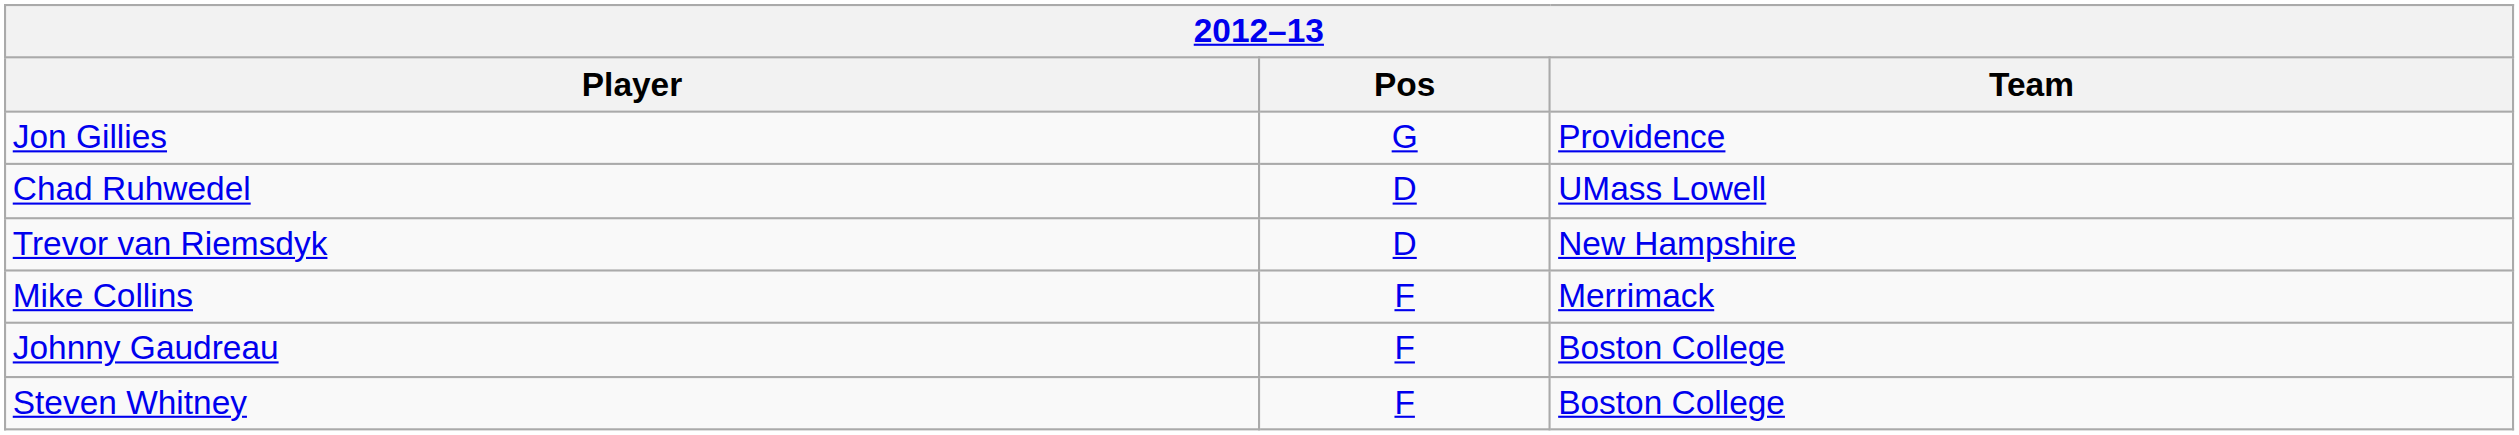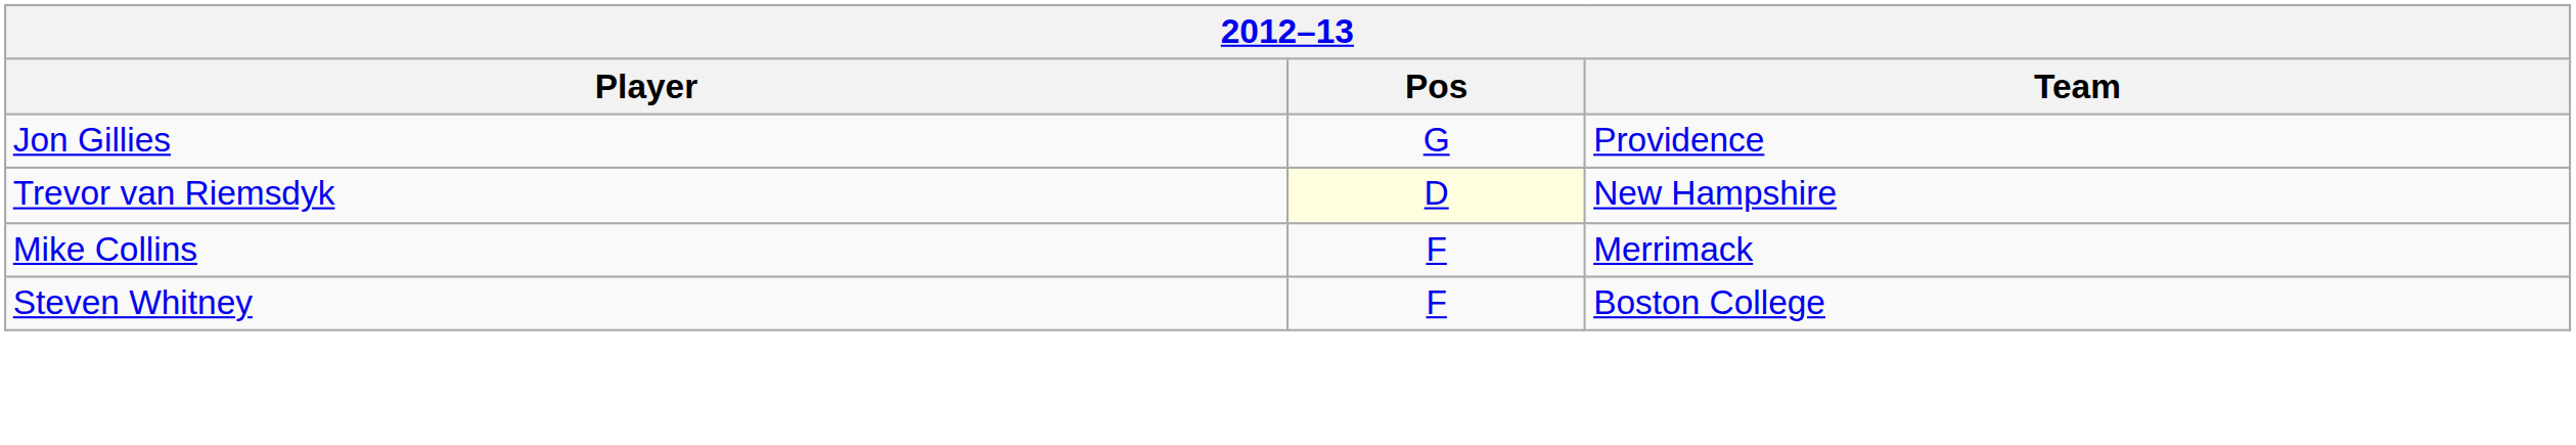- row: Chad Ruhwedel | D | UMass Lowell
Trevor van Riemsdyk | Pos: no background -> lightyellow background
- row: Johnny Gaudreau | F | Boston College
